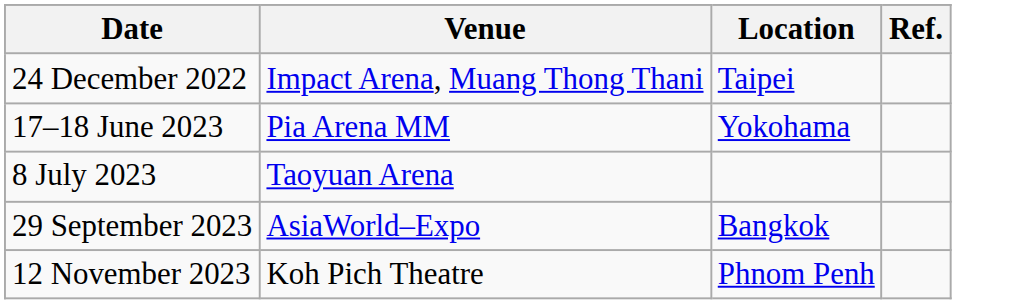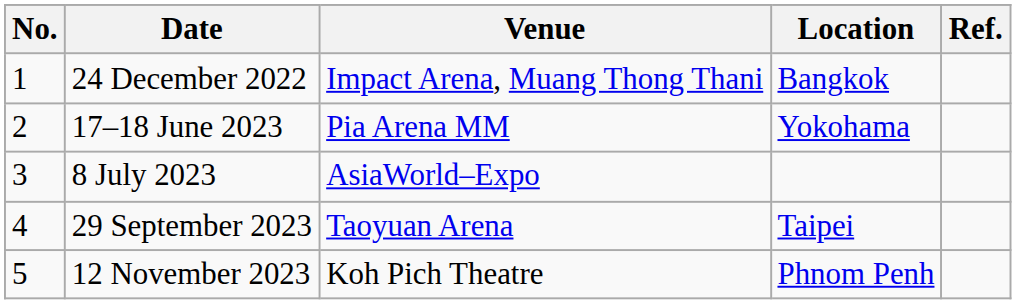+ column: No. | 1 | 2 | 3 | 4 | 5
24 December 2022 | Location: Taipei -> Bangkok
8 July 2023 | Venue: Taoyuan Arena -> AsiaWorld–Expo
29 September 2023 | Venue: AsiaWorld–Expo -> Taoyuan Arena
29 September 2023 | Location: Bangkok -> Taipei
